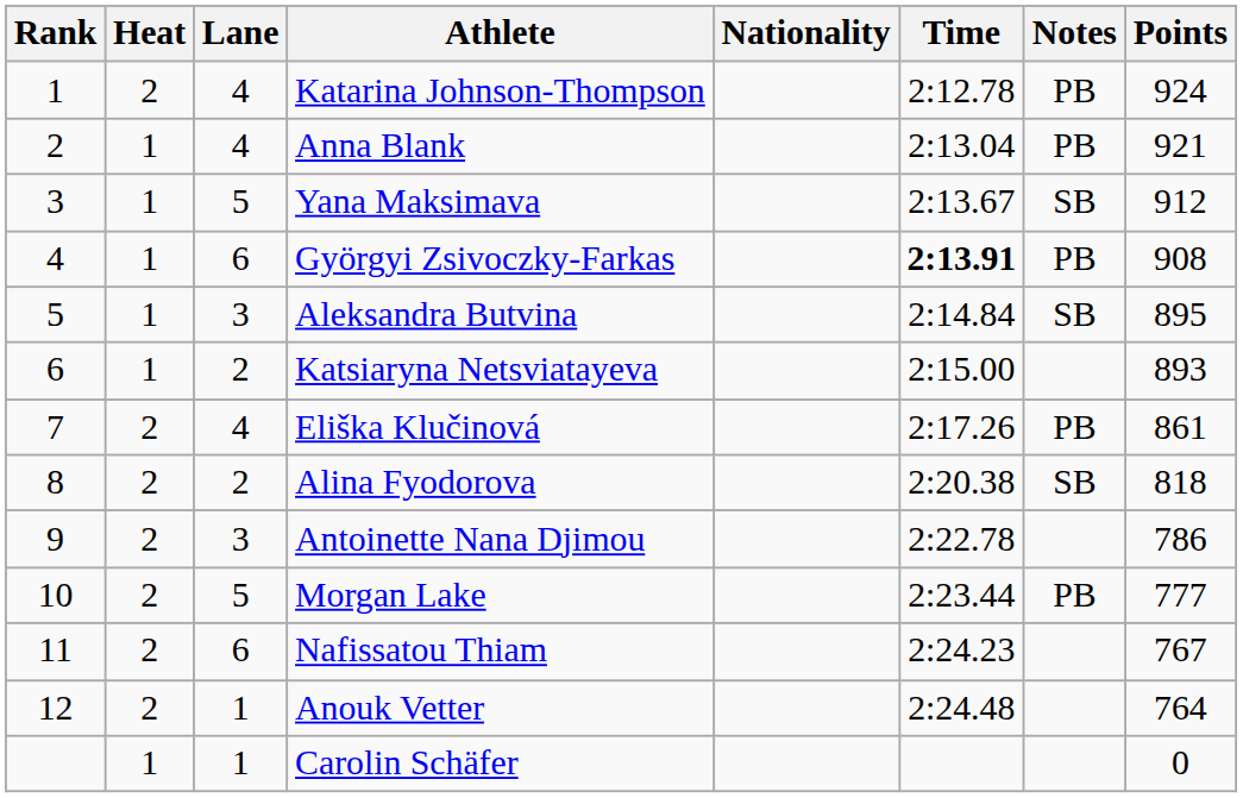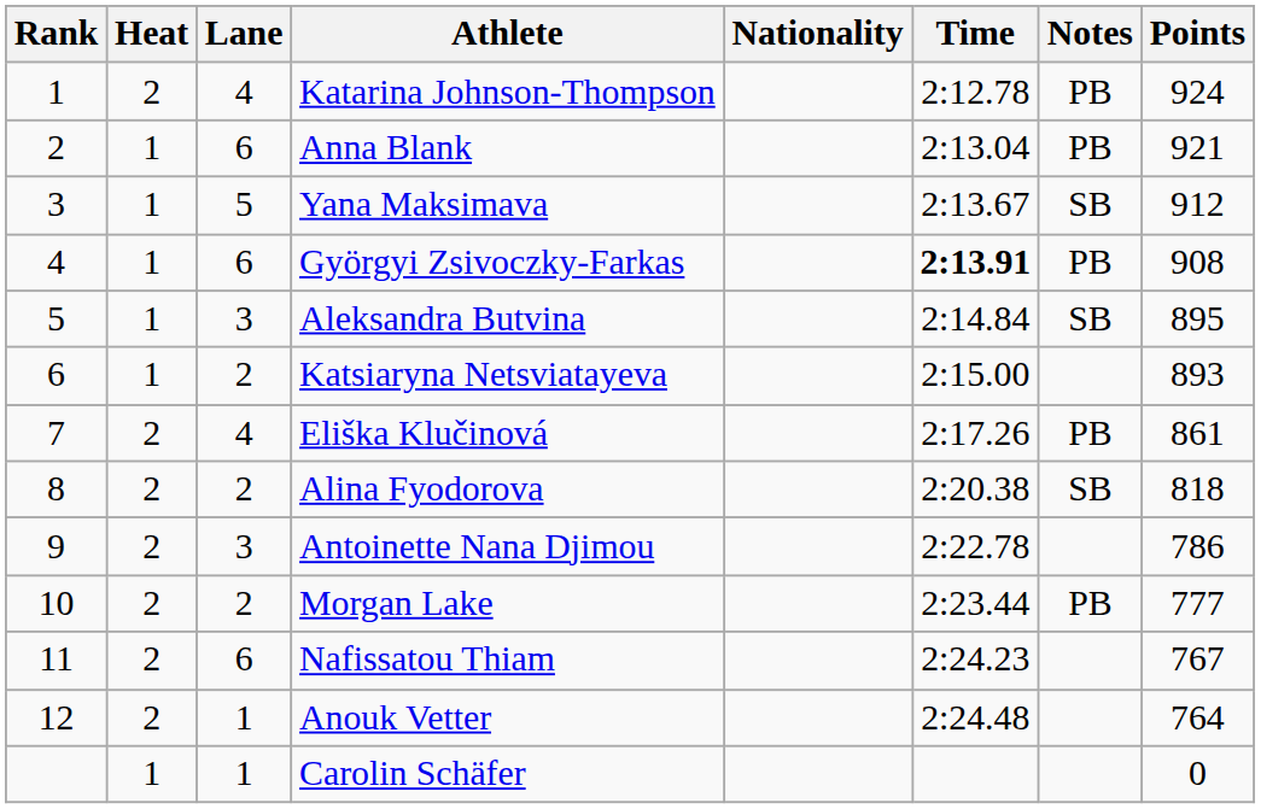Anna Blank | Lane: 4 -> 6
Morgan Lake | Lane: 5 -> 2
